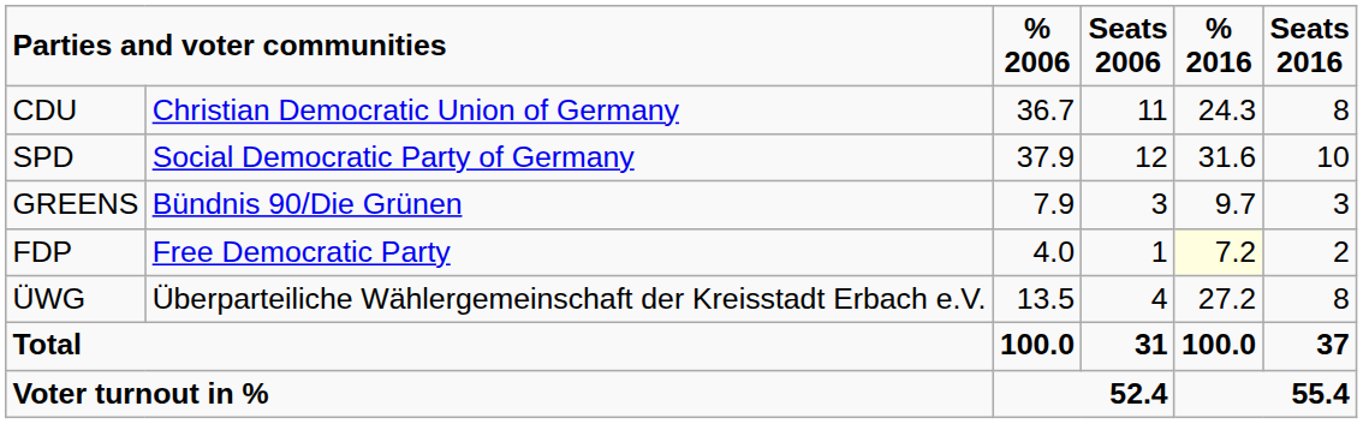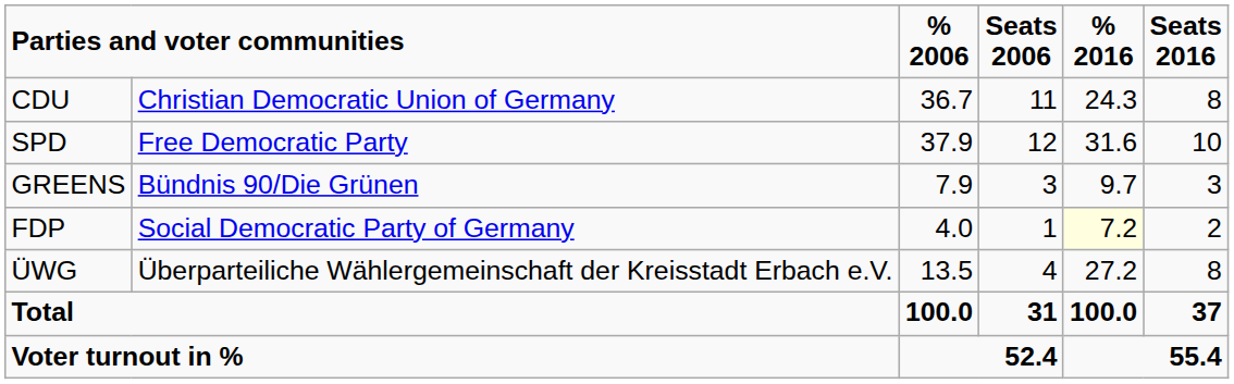SPD | column 2: Social Democratic Party of Germany -> Free Democratic Party
FDP | column 2: Free Democratic Party -> Social Democratic Party of Germany
